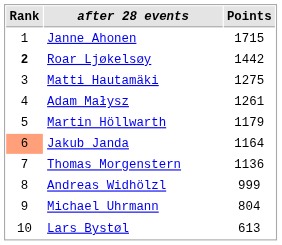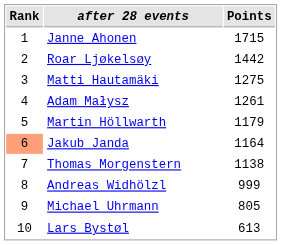Roar Ljøkelsøy | Rank: bold -> normal
Thomas Morgenstern | Points: 1136 -> 1138
Michael Uhrmann | Points: 804 -> 805
